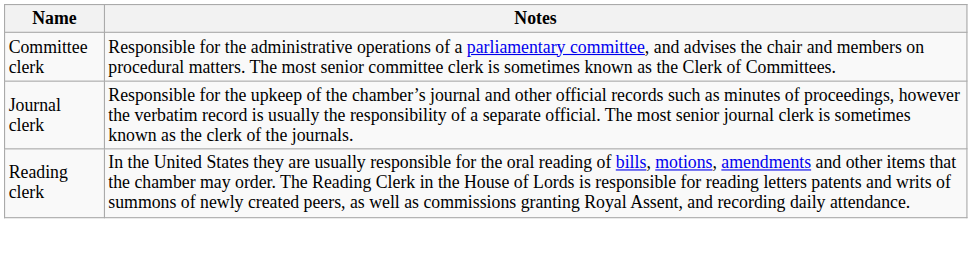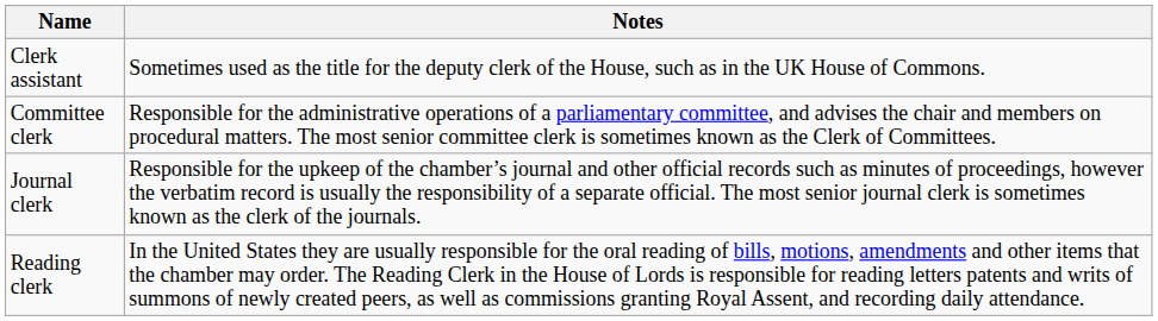+ row: Clerk assistant | Sometimes used as the title for the deputy clerk of the House, such as in the UK House of Commons.
